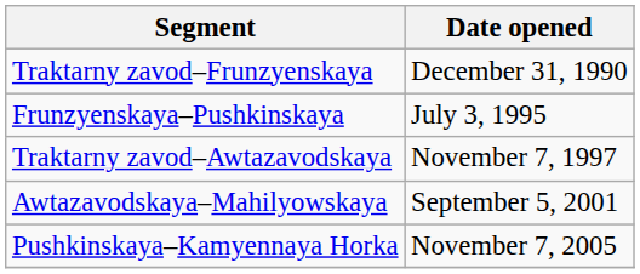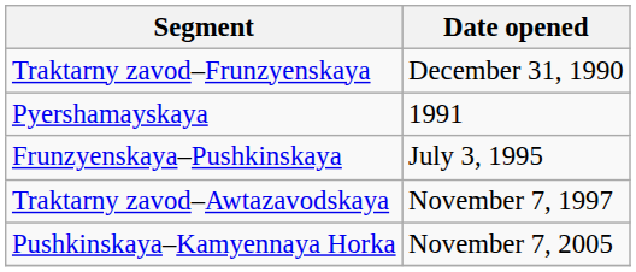+ row: Pyershamayskaya | 1991
- row: Awtazavodskaya–Mahilyowskaya | September 5, 2001
